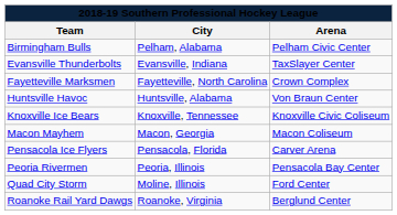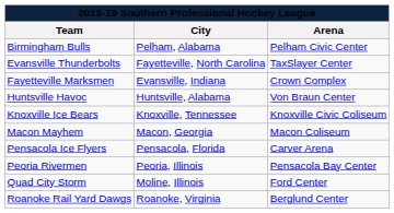Evansville Thunderbolts | City: Evansville, Indiana -> Fayetteville, North Carolina
Fayetteville Marksmen | City: Fayetteville, North Carolina -> Evansville, Indiana
